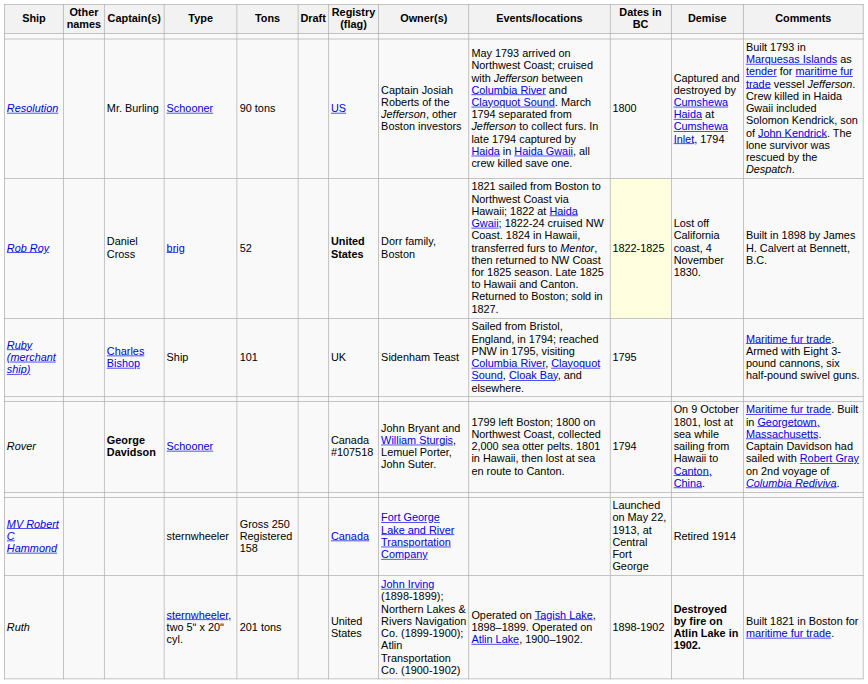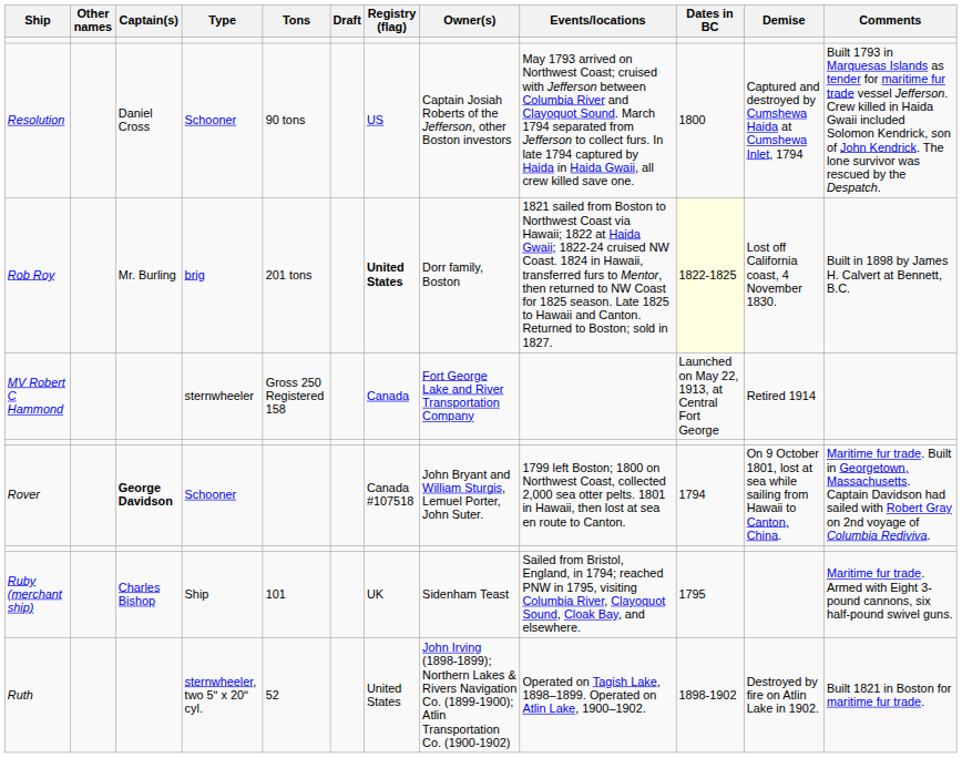Resolution | Captain(s): Mr. Burling -> Daniel Cross
Rob Roy | Captain(s): Daniel Cross -> Mr. Burling
Rob Roy | Tons: 52 -> 201 tons
rows swapped: MV Robert C Hammond <-> Ruby (merchant ship)
Ruth | Tons: 201 tons -> 52
Ruth | Demise: bold -> normal
